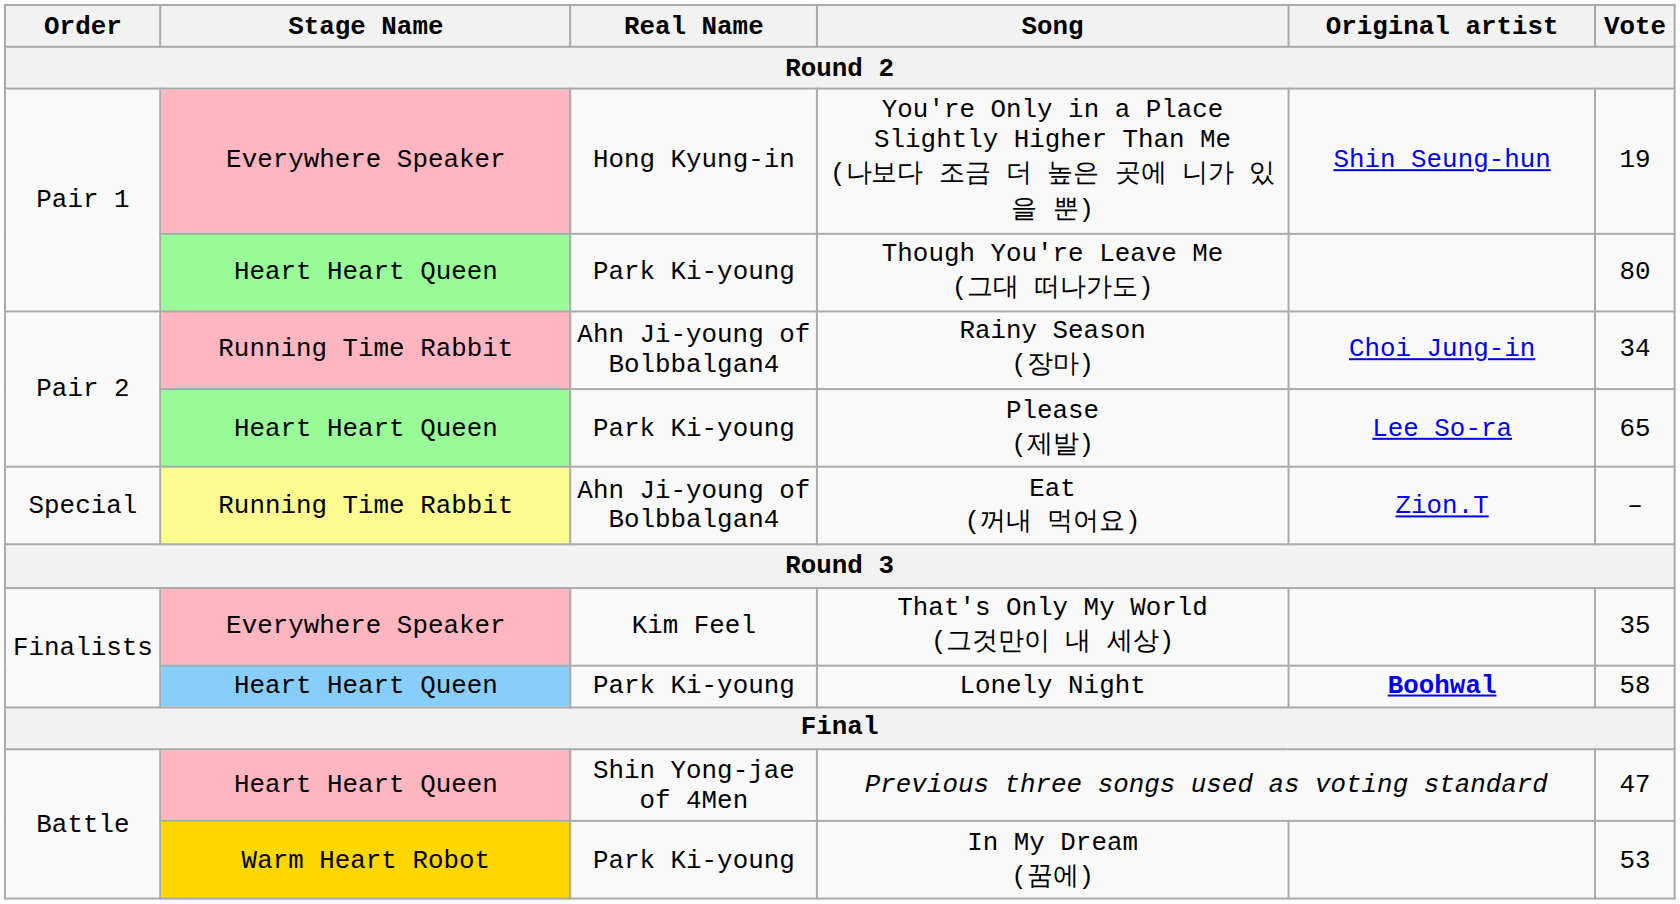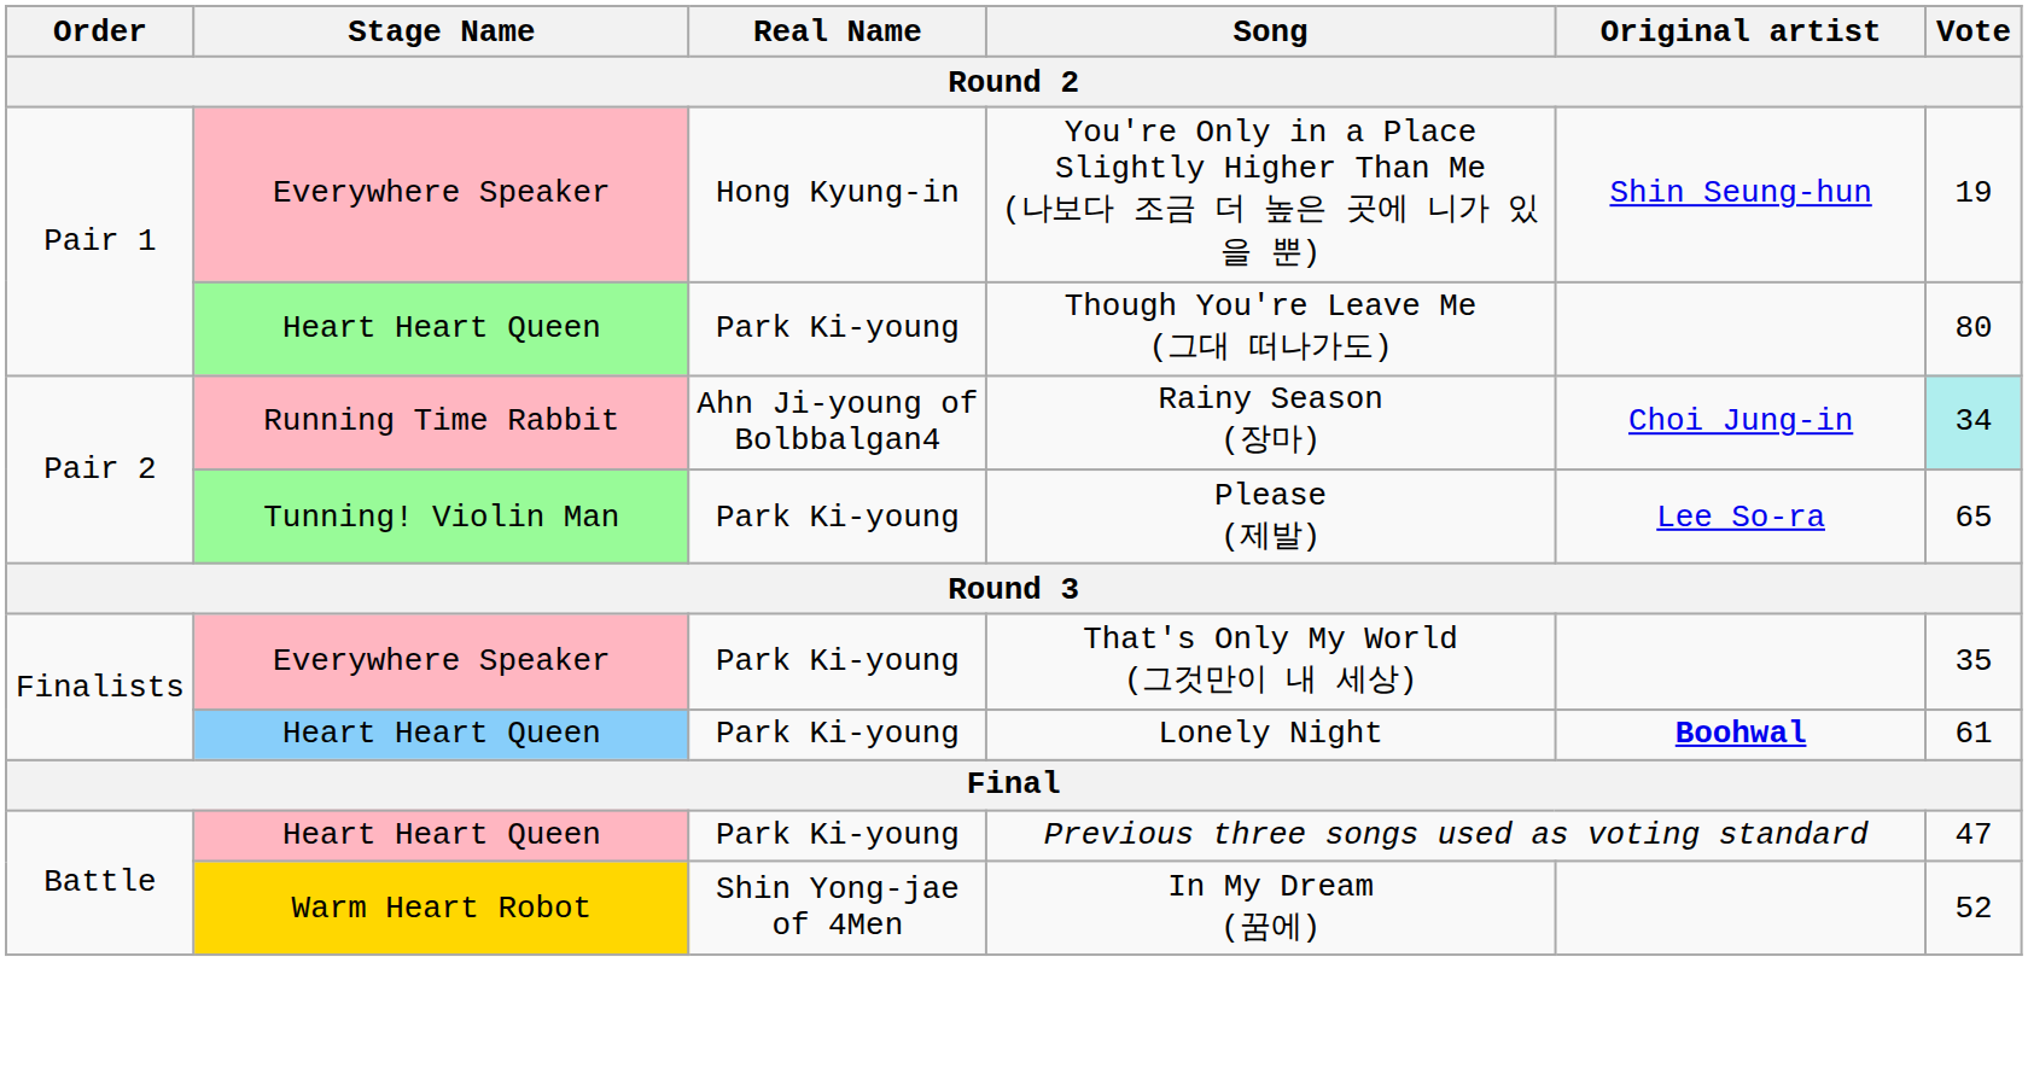Rainy Season (장마) | Vote: no background -> paleturquoise background
Please (제발) | Stage Name: Heart Heart Queen -> Tunning! Violin Man
- row: Special | Running Time Rabbit | Ahn Ji-young of Bolbbalgan4 | Eat (꺼내 먹어요) | Zion.T | –
That's Only My World (그것만이 내 세상) | Real Name: Kim Feel -> Park Ki-young
Lonely Night | Vote: 58 -> 61
Previous three songs used as voting standard | Real Name: Shin Yong-jae of 4Men -> Park Ki-young
In My Dream (꿈에) | Real Name: Park Ki-young -> Shin Yong-jae of 4Men
In My Dream (꿈에) | Vote: 53 -> 52
